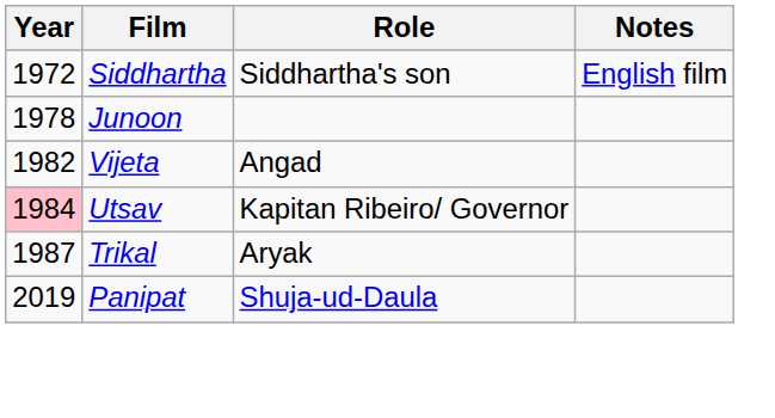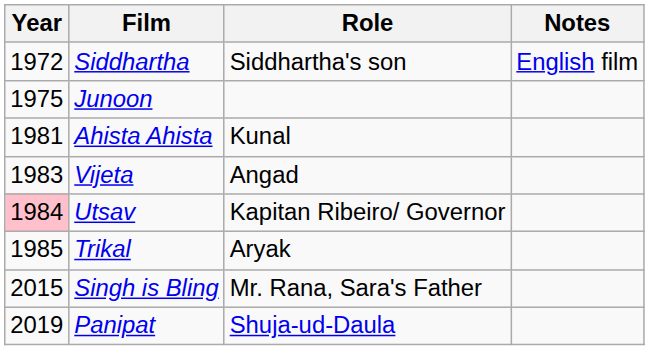Junoon | Year: 1978 -> 1975
+ row: 1981 | Ahista Ahista | Kunal
Vijeta | Year: 1982 -> 1983
Trikal | Year: 1987 -> 1985
+ row: 2015 | Singh is Bling | Mr. Rana, Sara's Father
